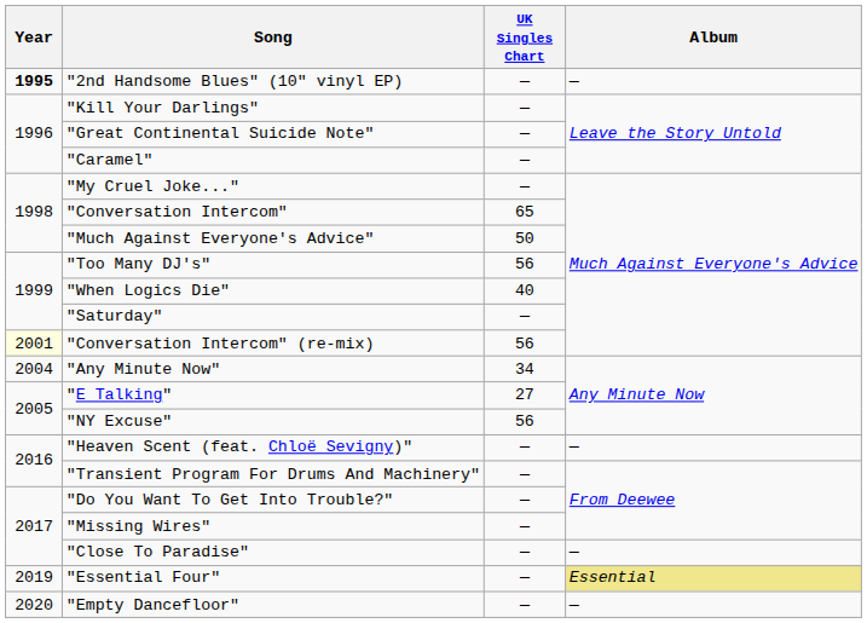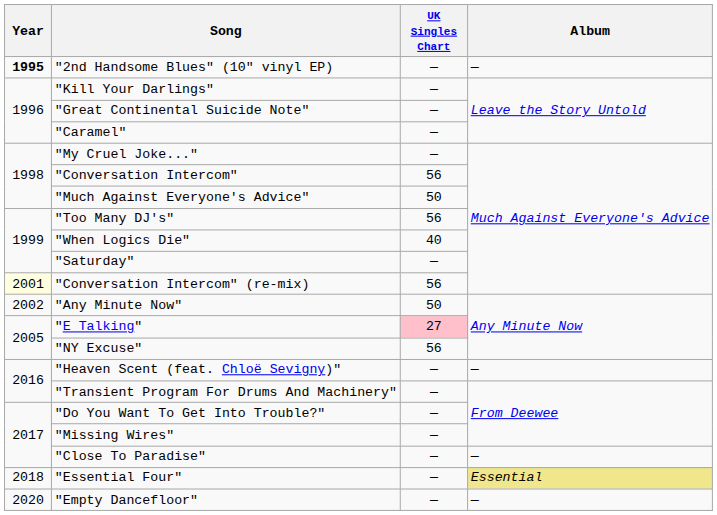"Conversation Intercom" | UK Singles Chart: 65 -> 56
"Any Minute Now" | Year: 2004 -> 2002
"Any Minute Now" | UK Singles Chart: 34 -> 50
"E Talking" | UK Singles Chart: no background -> pink background
"Essential Four" | Year: 2019 -> 2018
